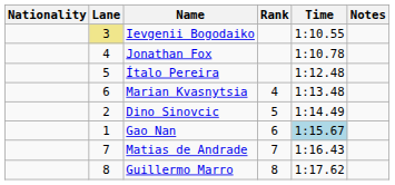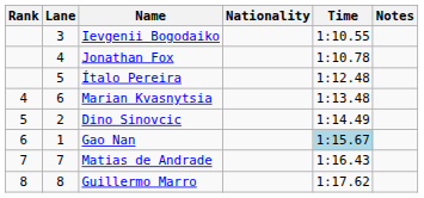columns swapped: Rank <-> Nationality
Ievgenii Bogodaiko | Lane: khaki background -> no background
